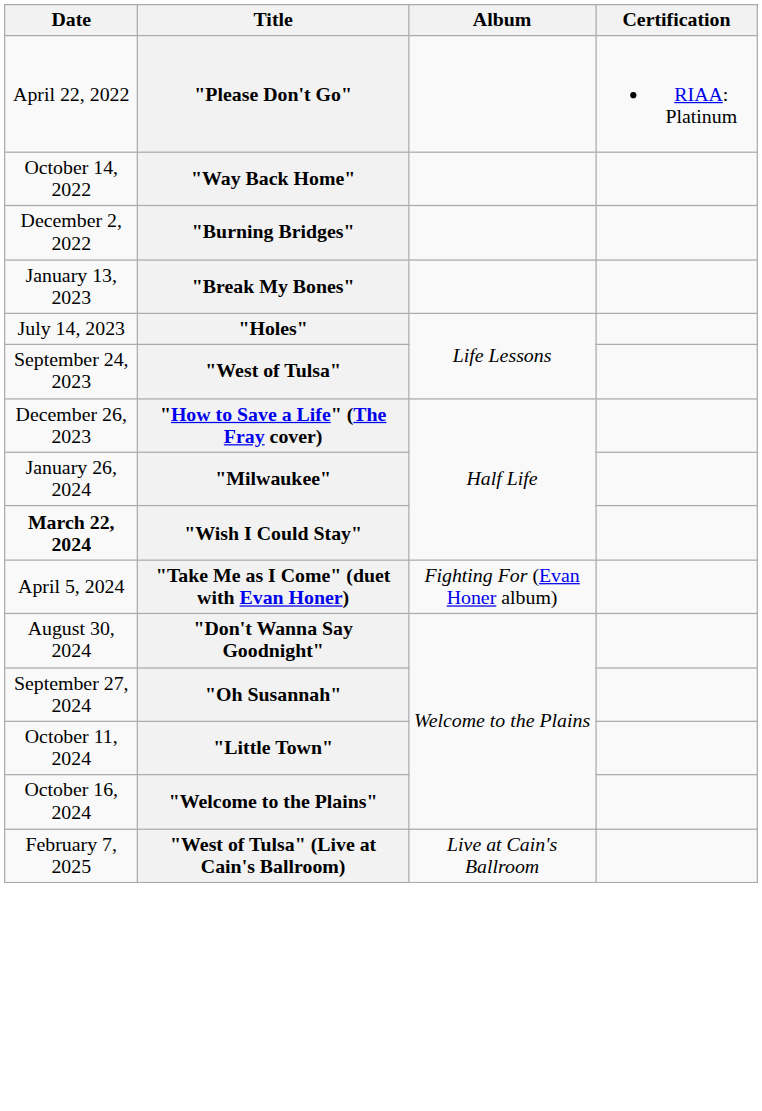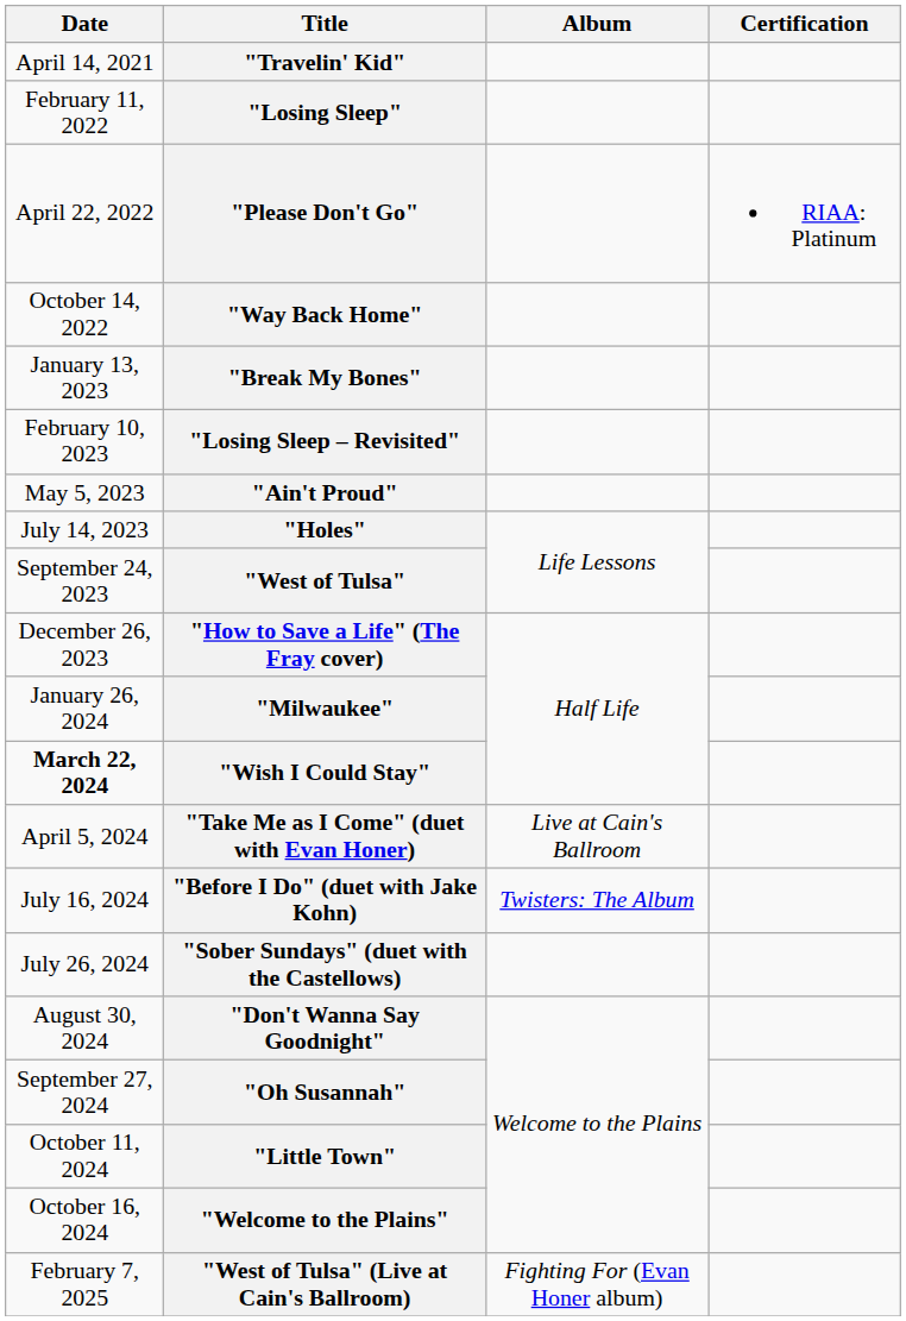+ row: April 14, 2021 | "Travelin' Kid"
+ row: February 11, 2022 | "Losing Sleep"
- row: December 2, 2022 | "Burning Bridges"
+ row: February 10, 2023 | "Losing Sleep – Revisited"
+ row: May 5, 2023 | "Ain't Proud"
"Take Me as I Come" (duet with Evan Honer) | Album: Fighting For (Evan Honer album) -> Live at Cain's Ballroom
+ row: July 16, 2024 | "Before I Do" (duet with Jake Kohn) | Twisters: The Album
+ row: July 26, 2024 | "Sober Sundays" (duet with the Castellows)
"West of Tulsa" (Live at Cain's Ballroom) | Album: Live at Cain's Ballroom -> Fighting For (Evan Honer album)
